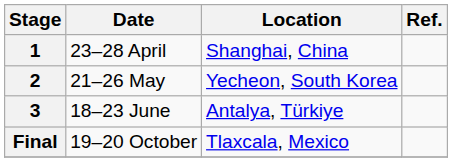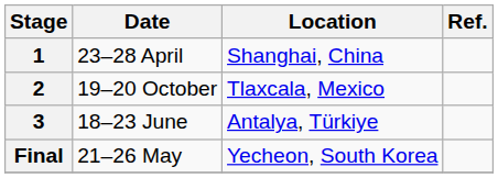2 | Date: 21–26 May -> 19–20 October
2 | Location: Yecheon, South Korea -> Tlaxcala, Mexico
Final | Date: 19–20 October -> 21–26 May
Final | Location: Tlaxcala, Mexico -> Yecheon, South Korea
